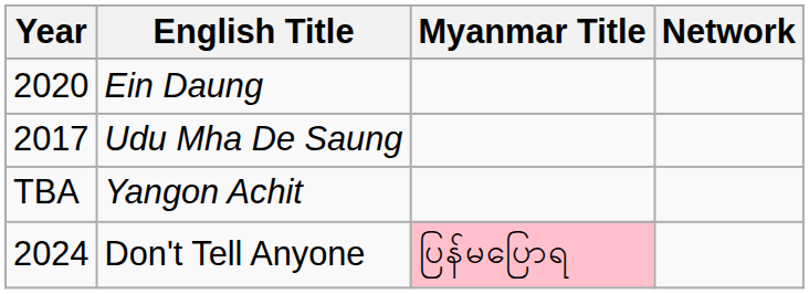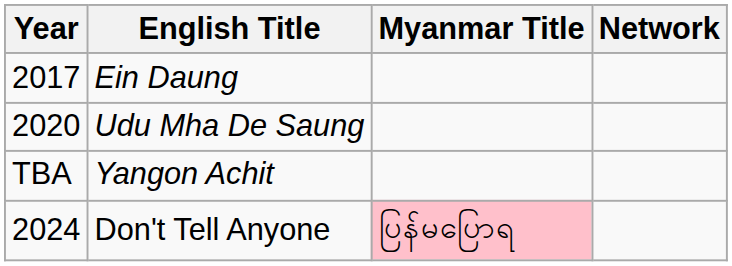Ein Daung | Year: 2020 -> 2017
Udu Mha De Saung | Year: 2017 -> 2020
